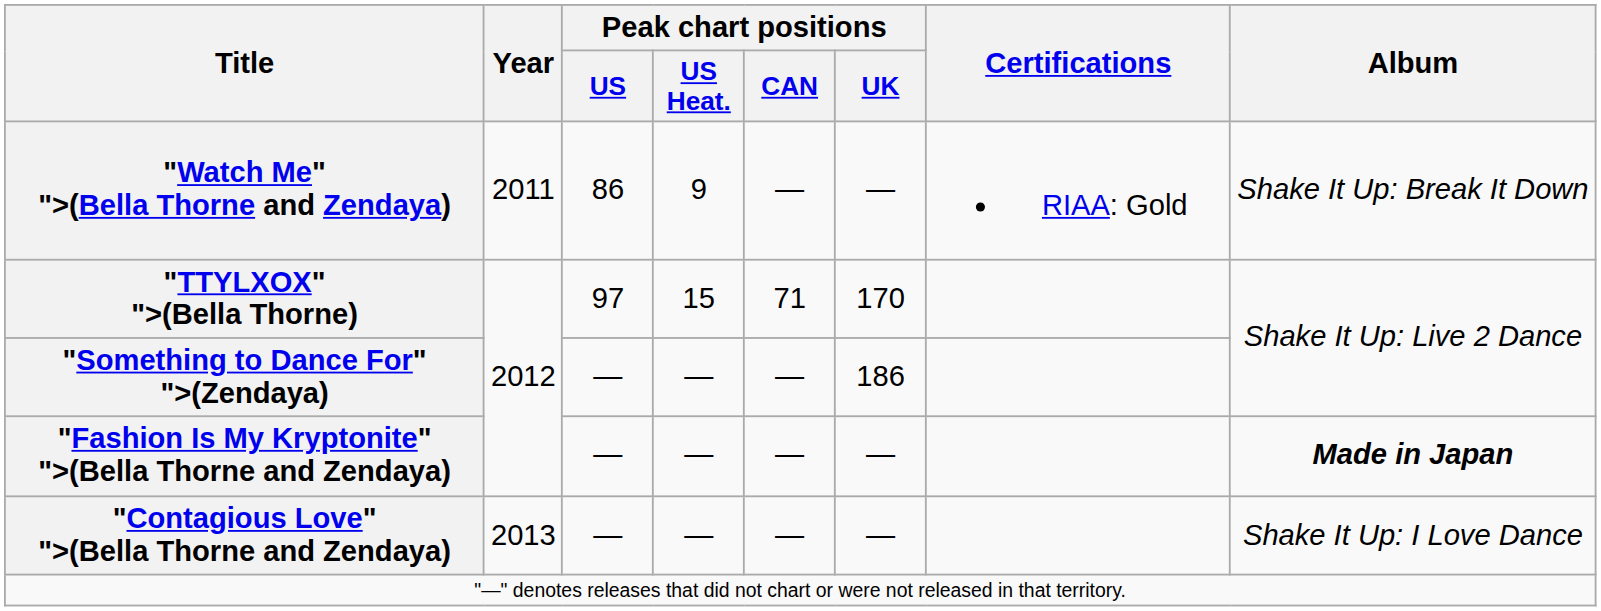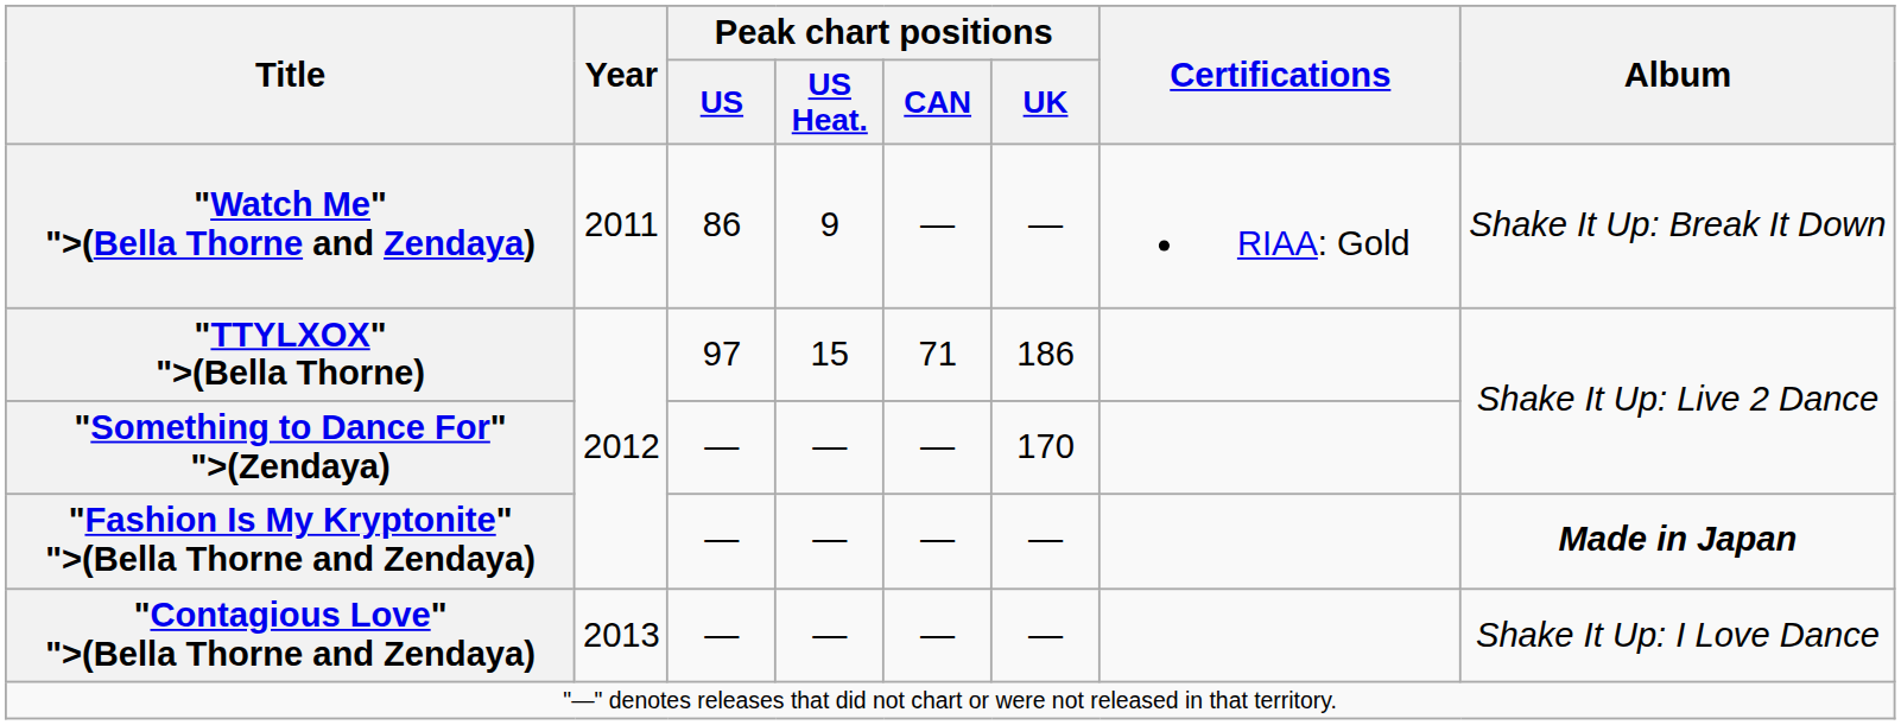"TTYLXOX" ">(Bella Thorne) | Peak chart positions / UK: 170 -> 186
"Something to Dance For" ">(Zendaya) | Peak chart positions / UK: 186 -> 170
